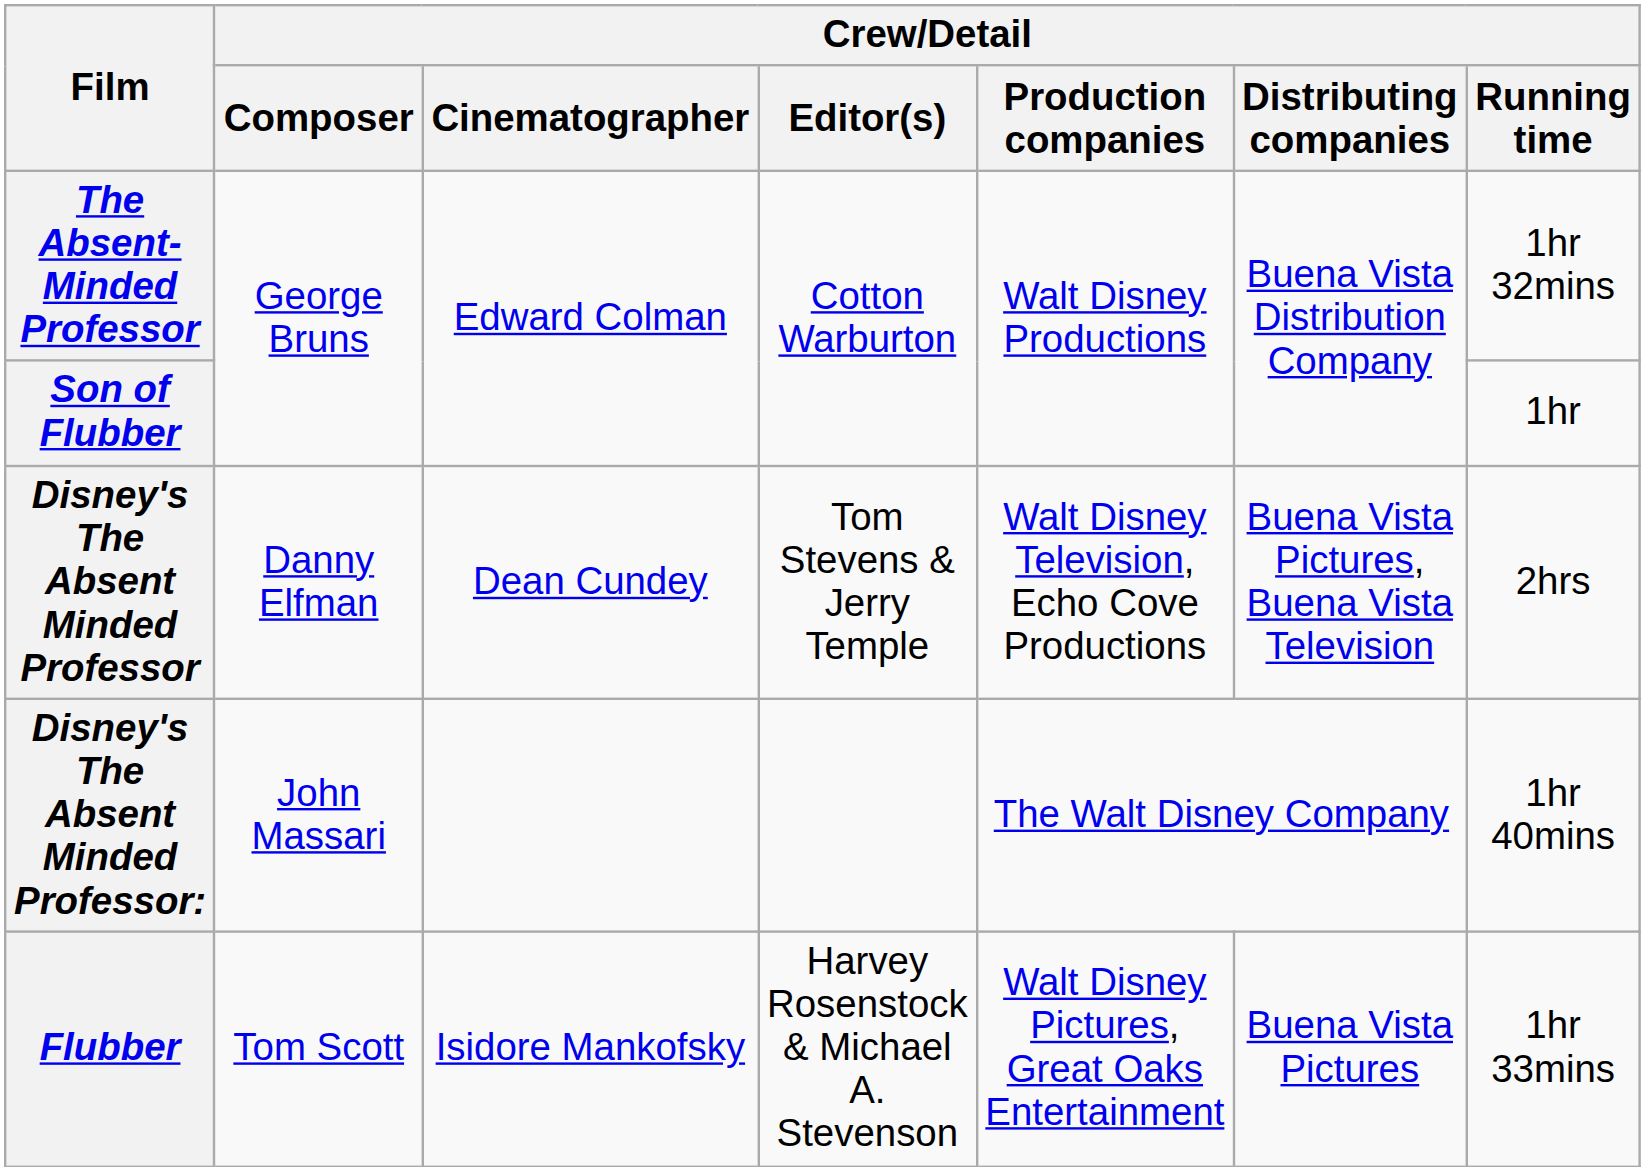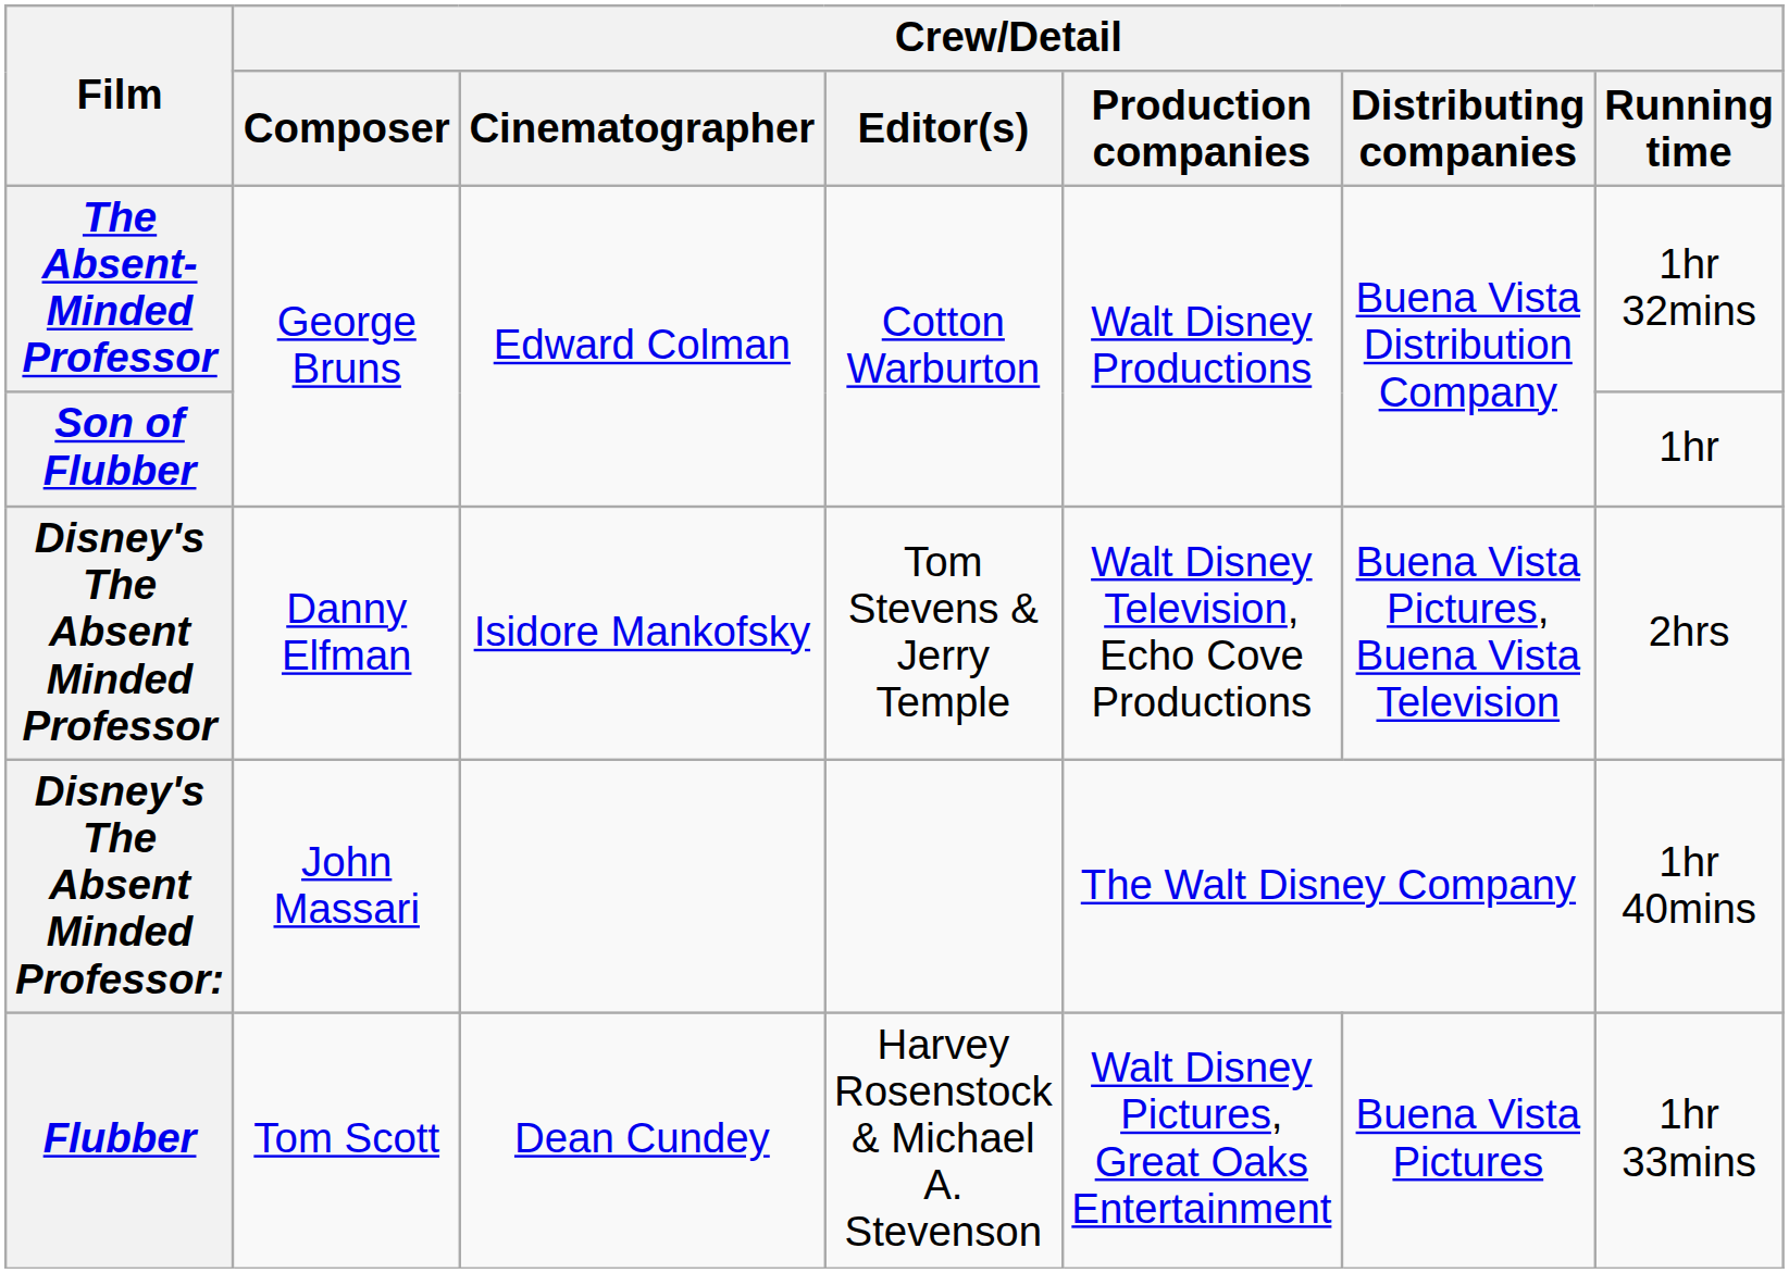Disney's The Absent Minded Professor | Crew/Detail / Cinematographer: Dean Cundey -> Isidore Mankofsky
Flubber | Crew/Detail / Cinematographer: Isidore Mankofsky -> Dean Cundey
